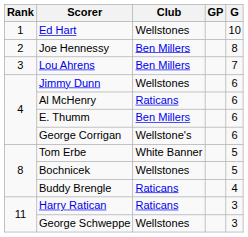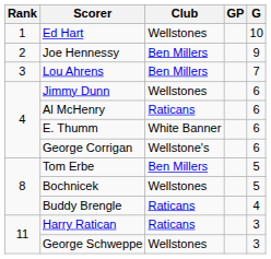Joe Hennessy | G: 8 -> 9
E. Thumm | Club: Ben Millers -> White Banner
Tom Erbe | Club: White Banner -> Ben Millers
